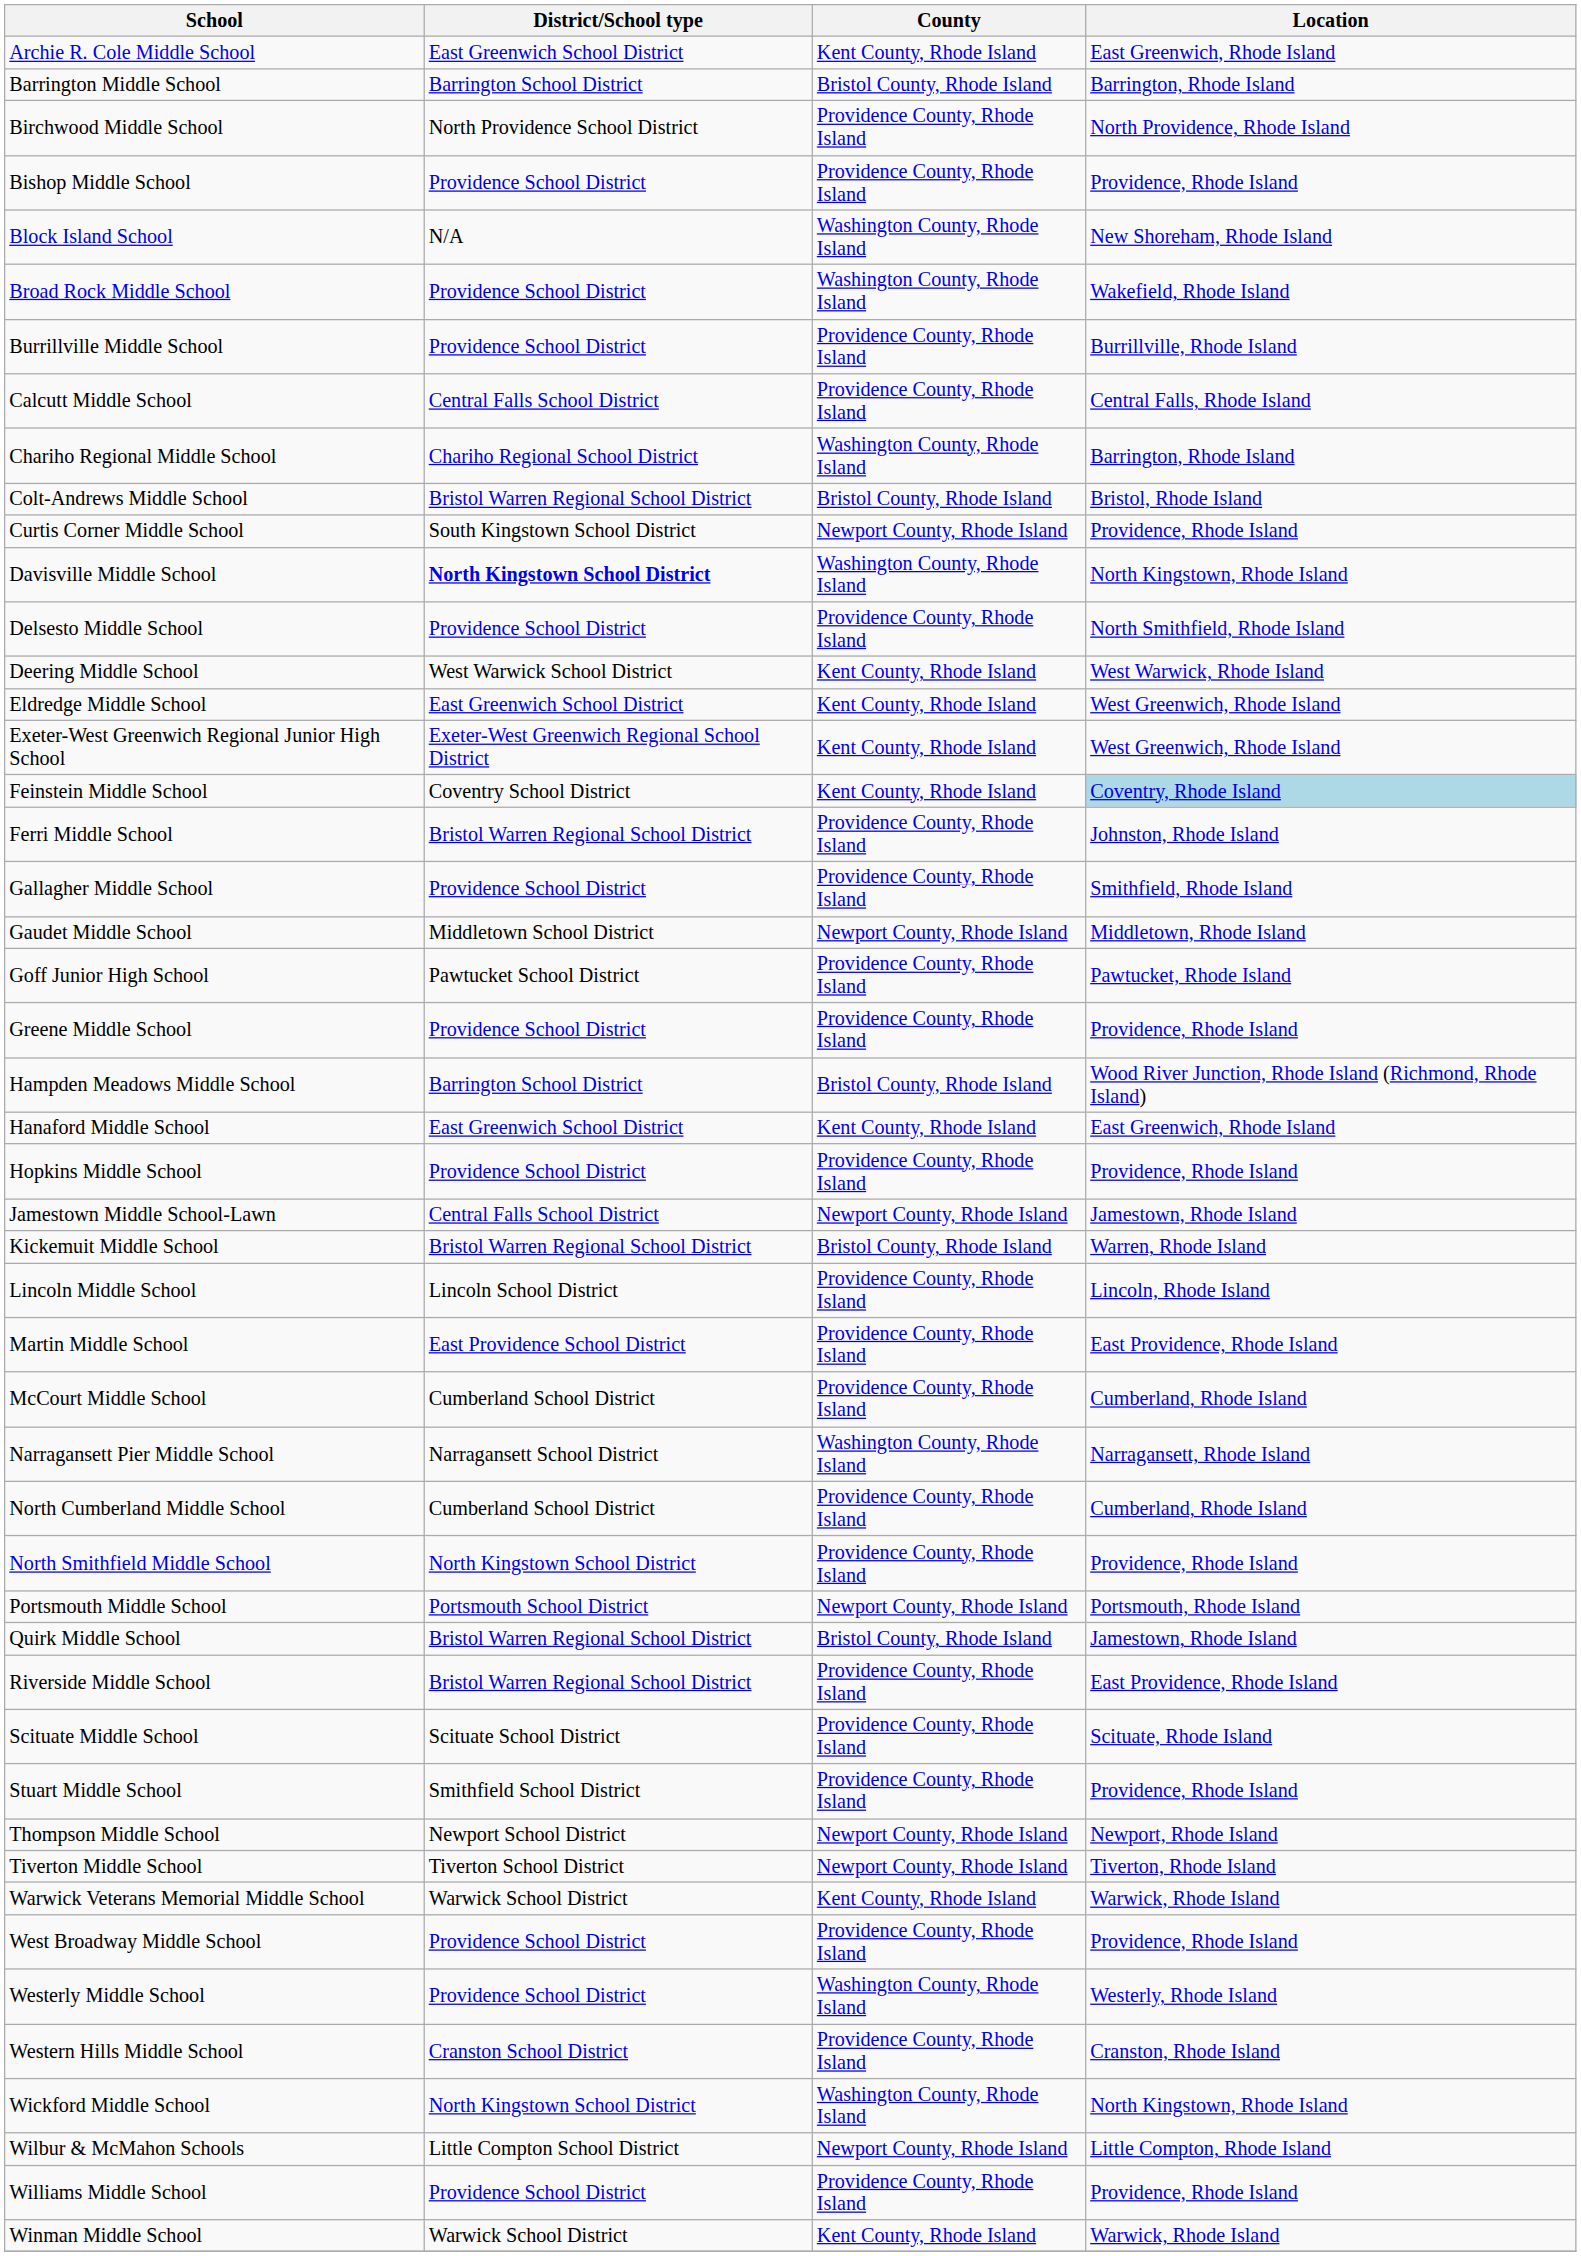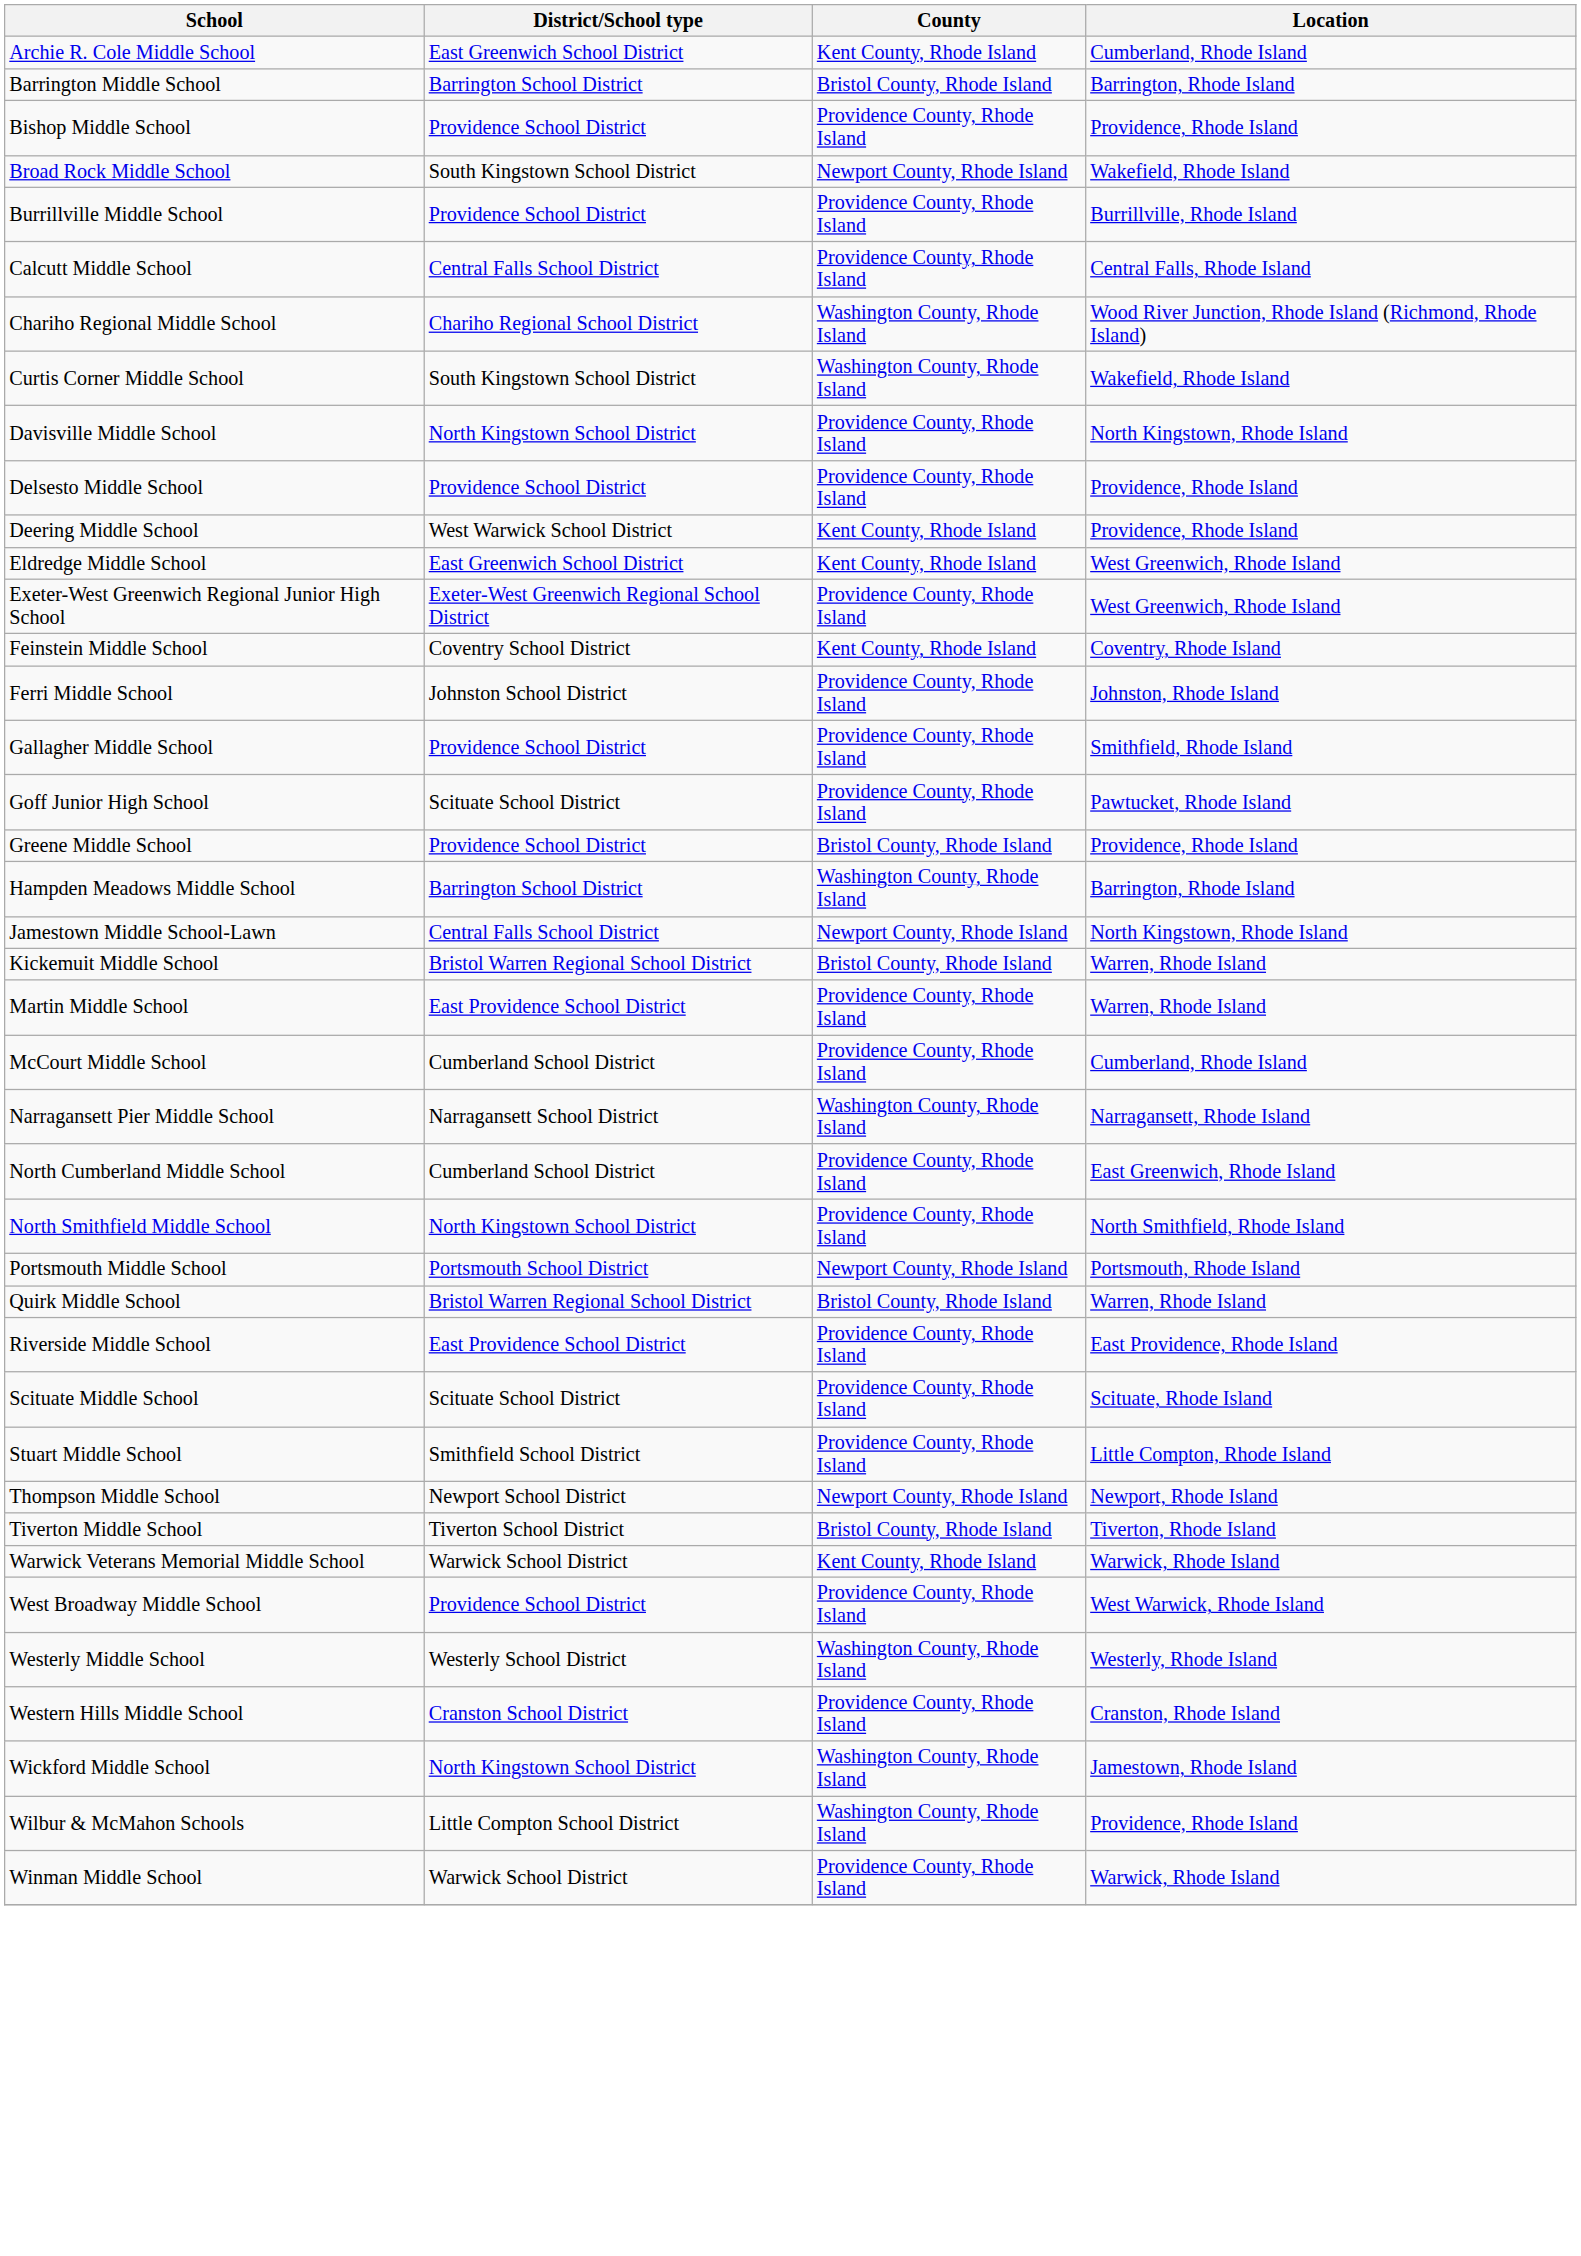Archie R. Cole Middle School | Location: East Greenwich, Rhode Island -> Cumberland, Rhode Island
- row: Birchwood Middle School | North Providence School District | Providence County, Rhode Island | North Providence, Rhode Island
- row: Block Island School | N/A | Washington County, Rhode Island | New Shoreham, Rhode Island
Broad Rock Middle School | District/School type: Providence School District -> South Kingstown School District
Broad Rock Middle School | County: Washington County, Rhode Island -> Newport County, Rhode Island
Chariho Regional Middle School | Location: Barrington, Rhode Island -> Wood River Junction, Rhode Island (Richmond, Rhode Island)
- row: Colt-Andrews Middle School | Bristol Warren Regional School District | Bristol County, Rhode Island | Bristol, Rhode Island
Curtis Corner Middle School | County: Newport County, Rhode Island -> Washington County, Rhode Island
Curtis Corner Middle School | Location: Providence, Rhode Island -> Wakefield, Rhode Island
Davisville Middle School | District/School type: bold -> normal
Davisville Middle School | County: Washington County, Rhode Island -> Providence County, Rhode Island
Delsesto Middle School | Location: North Smithfield, Rhode Island -> Providence, Rhode Island
Deering Middle School | Location: West Warwick, Rhode Island -> Providence, Rhode Island
Exeter-West Greenwich Regional Junior High School | County: Kent County, Rhode Island -> Providence County, Rhode Island
Feinstein Middle School | Location: lightblue background -> no background
Ferri Middle School | District/School type: Bristol Warren Regional School District -> Johnston School District
- row: Gaudet Middle School | Middletown School District | Newport County, Rhode Island | Middletown, Rhode Island
Goff Junior High School | District/School type: Pawtucket School District -> Scituate School District
Greene Middle School | County: Providence County, Rhode Island -> Bristol County, Rhode Island
Hampden Meadows Middle School | County: Bristol County, Rhode Island -> Washington County, Rhode Island
Hampden Meadows Middle School | Location: Wood River Junction, Rhode Island (Richmond, Rhode Island) -> Barrington, Rhode Island
- row: Hanaford Middle School | East Greenwich School District | Kent County, Rhode Island | East Greenwich, Rhode Island
- row: Hopkins Middle School | Providence School District | Providence County, Rhode Island | Providence, Rhode Island
Jamestown Middle School-Lawn | Location: Jamestown, Rhode Island -> North Kingstown, Rhode Island
- row: Lincoln Middle School | Lincoln School District | Providence County, Rhode Island | Lincoln, Rhode Island
Martin Middle School | Location: East Providence, Rhode Island -> Warren, Rhode Island
North Cumberland Middle School | Location: Cumberland, Rhode Island -> East Greenwich, Rhode Island
North Smithfield Middle School | Location: Providence, Rhode Island -> North Smithfield, Rhode Island
Quirk Middle School | Location: Jamestown, Rhode Island -> Warren, Rhode Island
Riverside Middle School | District/School type: Bristol Warren Regional School District -> East Providence School District
Stuart Middle School | Location: Providence, Rhode Island -> Little Compton, Rhode Island
Tiverton Middle School | County: Newport County, Rhode Island -> Bristol County, Rhode Island
West Broadway Middle School | Location: Providence, Rhode Island -> West Warwick, Rhode Island
Westerly Middle School | District/School type: Providence School District -> Westerly School District
Wickford Middle School | Location: North Kingstown, Rhode Island -> Jamestown, Rhode Island
Wilbur & McMahon Schools | County: Newport County, Rhode Island -> Washington County, Rhode Island
Wilbur & McMahon Schools | Location: Little Compton, Rhode Island -> Providence, Rhode Island
- row: Williams Middle School | Providence School District | Providence County, Rhode Island | Providence, Rhode Island
Winman Middle School | County: Kent County, Rhode Island -> Providence County, Rhode Island
